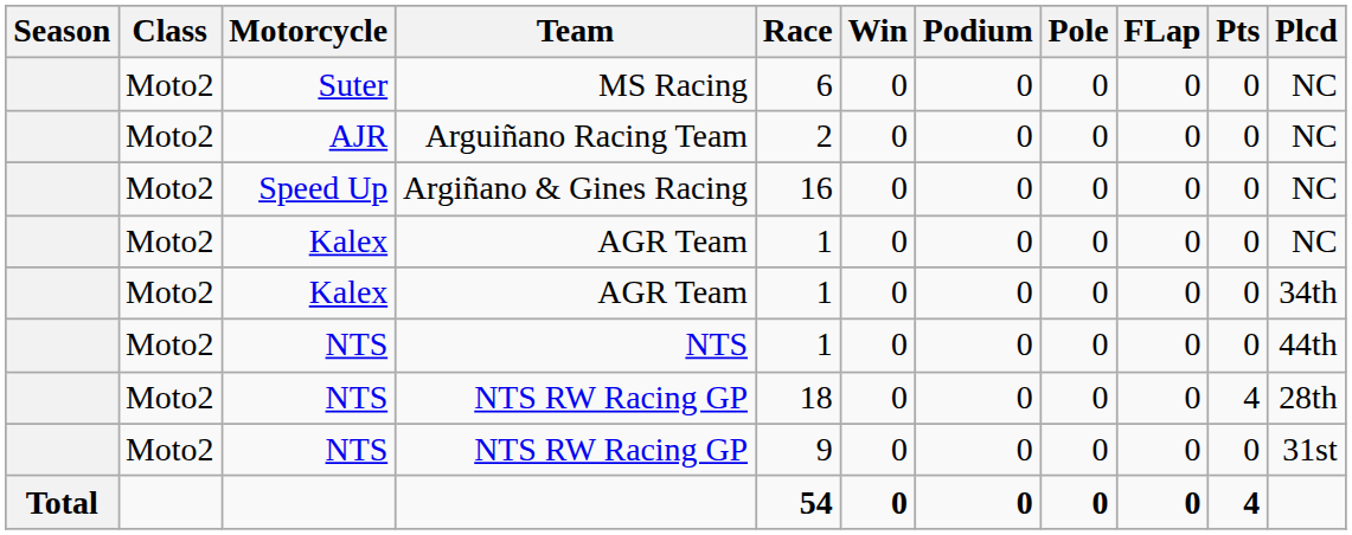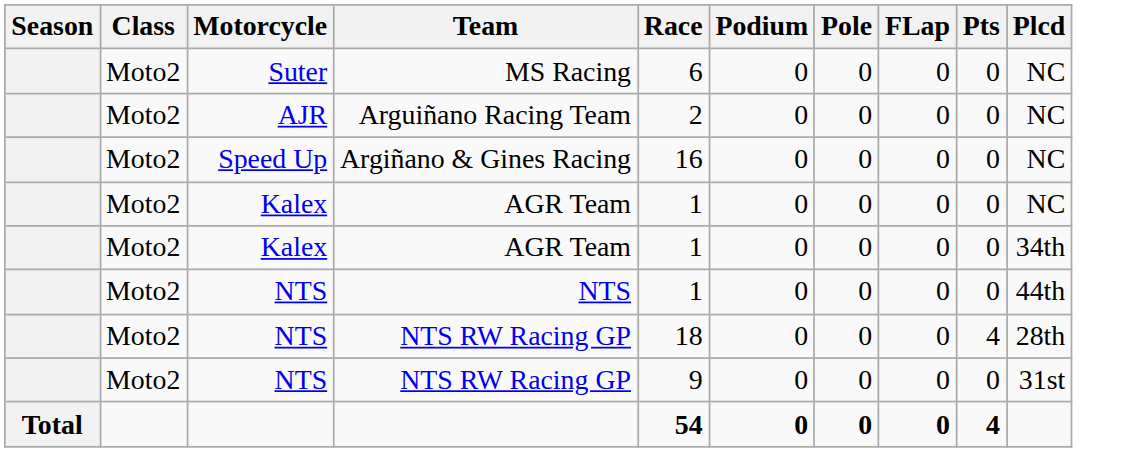- column: Win | 0 | 0 | 0 | 0 | 0 | 0 | 0 | 0 | 0
